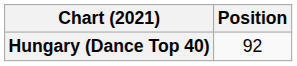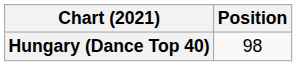Hungary (Dance Top 40) | Position: 92 -> 98
